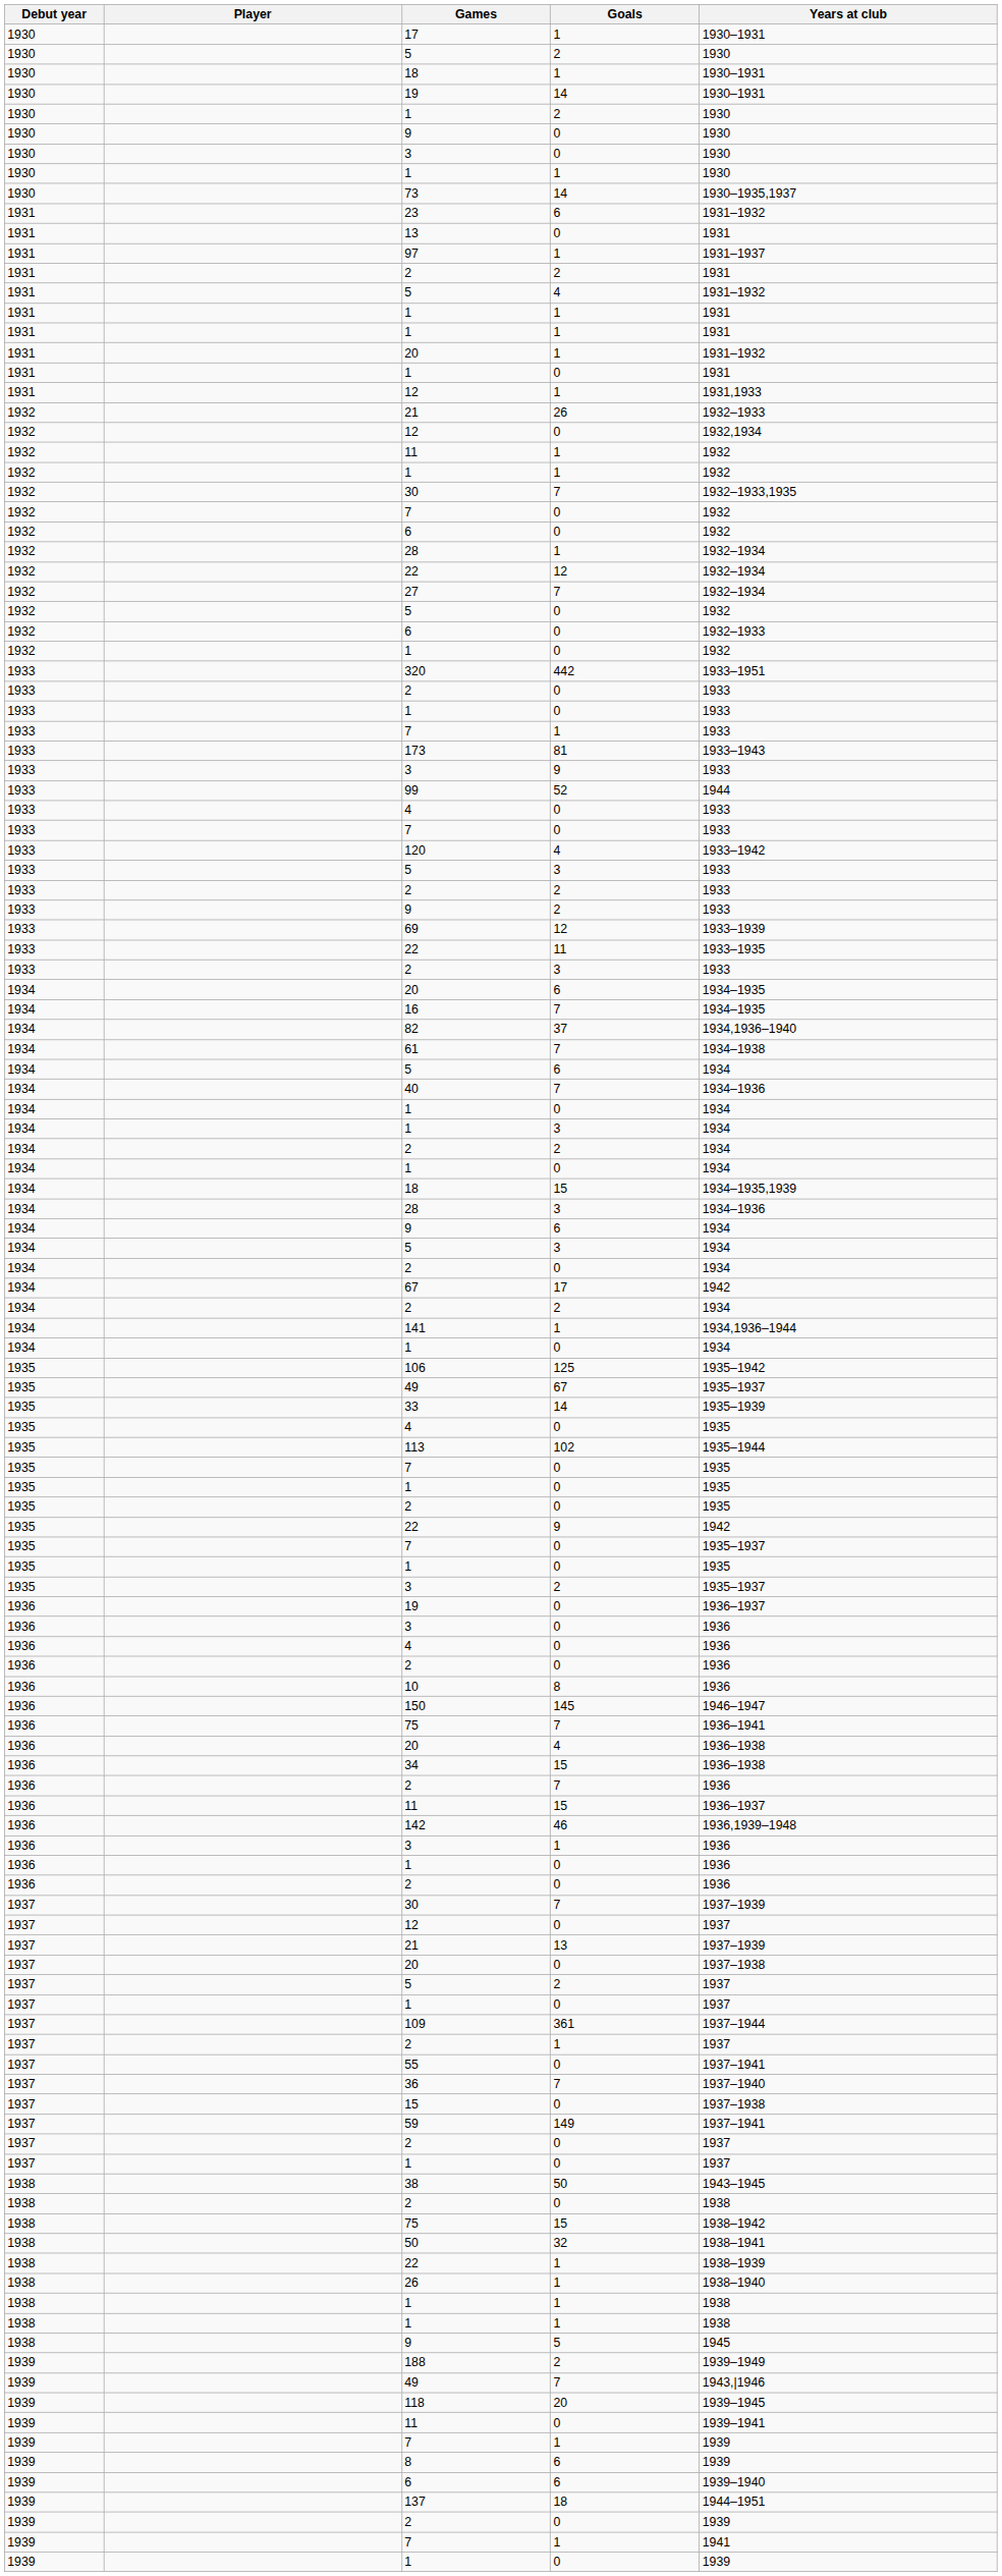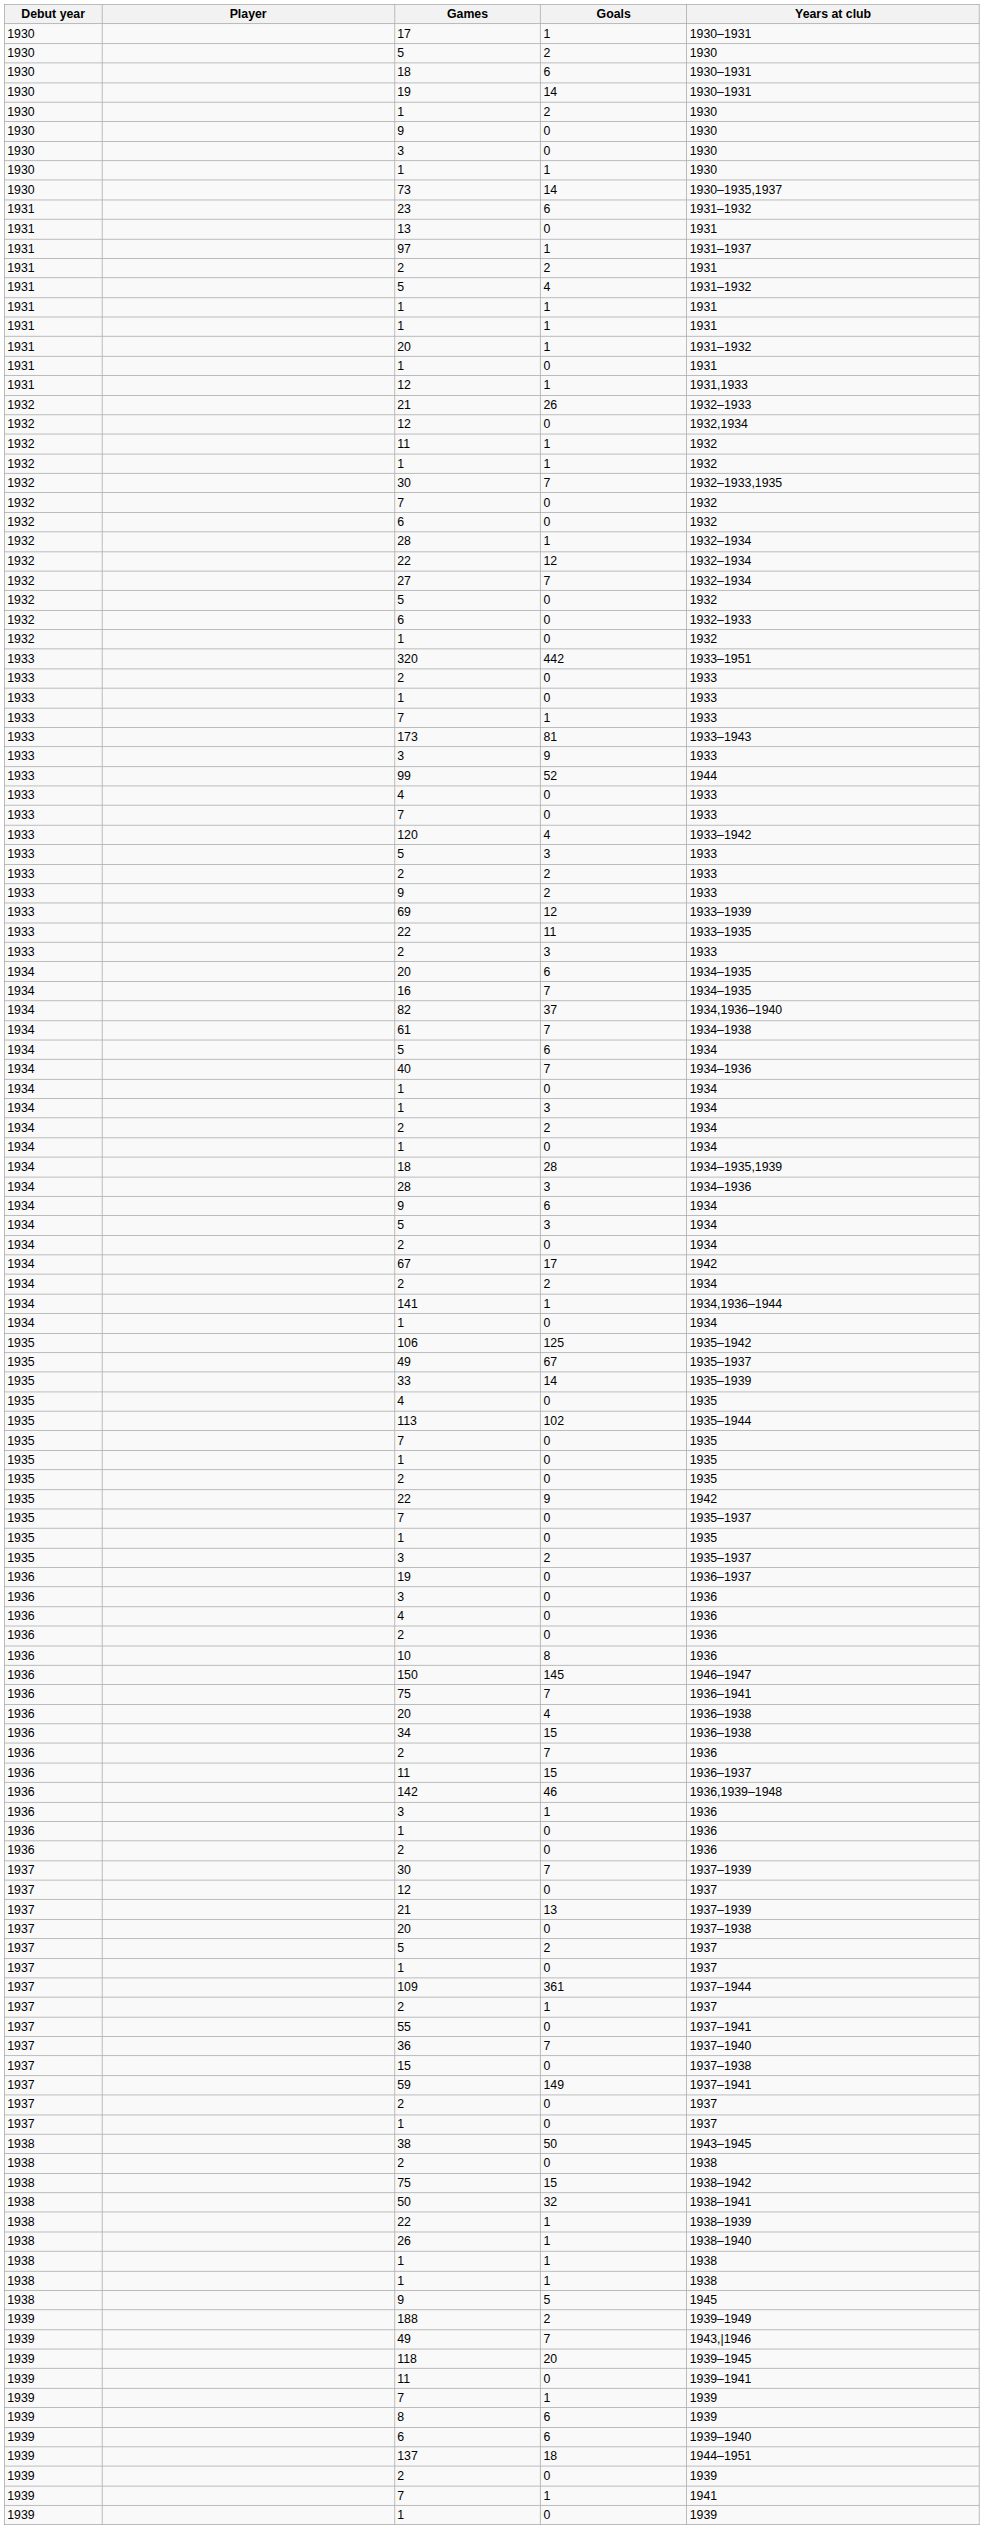1930 / 18 | Goals: 1 -> 6
1934 / 18 | Goals: 15 -> 28
